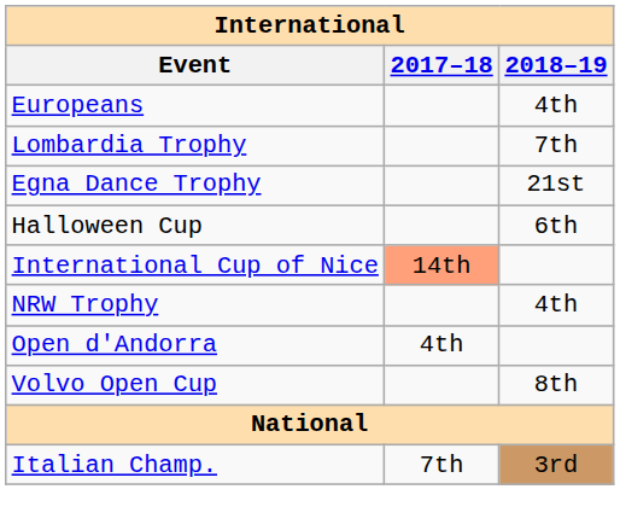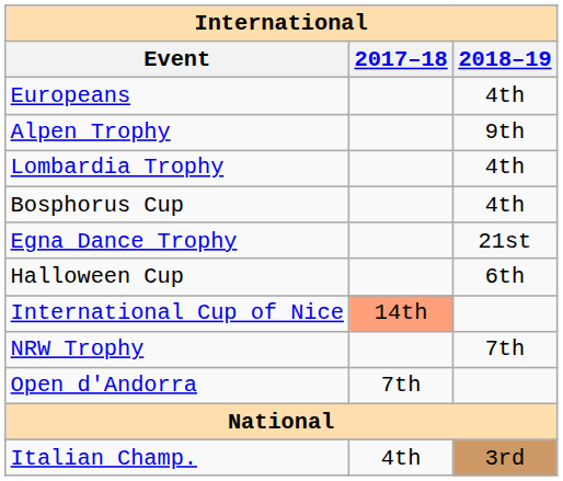+ row: Alpen Trophy | 9th
Lombardia Trophy | 2018–19: 7th -> 4th
+ row: Bosphorus Cup | 4th
NRW Trophy | 2018–19: 4th -> 7th
Open d'Andorra | 2017–18: 4th -> 7th
- row: Volvo Open Cup | 8th
Italian Champ. | 2017–18: 7th -> 4th
